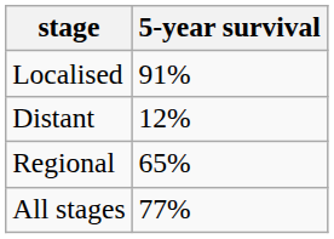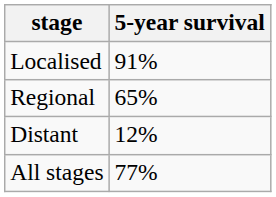rows swapped: Regional <-> Distant
